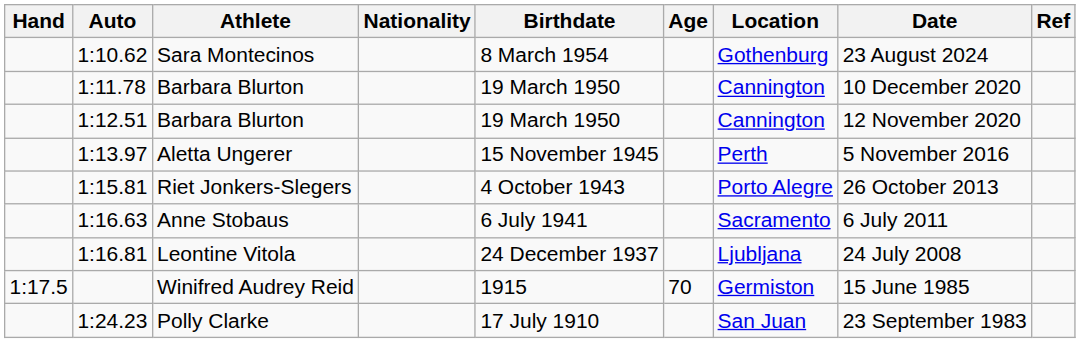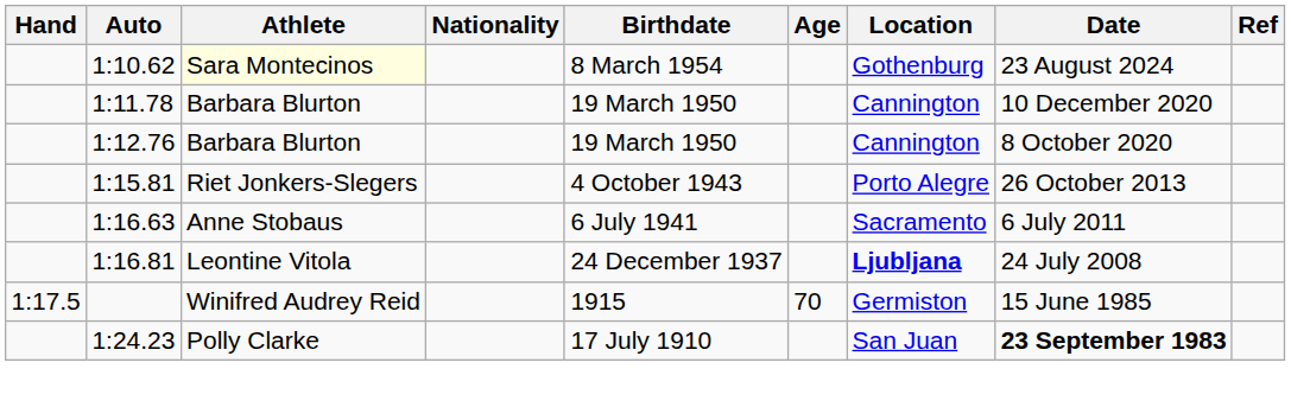1:10.62 | Athlete: no background -> lightyellow background
- row: 1:12.51 | Barbara Blurton | 19 March 1950 | Cannington | 12 November 2020
+ row: 1:12.76 | Barbara Blurton | 19 March 1950 | Cannington | 8 October 2020
- row: 1:13.97 | Aletta Ungerer | 15 November 1945 | Perth | 5 November 2016
1:16.81 | Location: normal -> bold
1:24.23 | Date: normal -> bold
